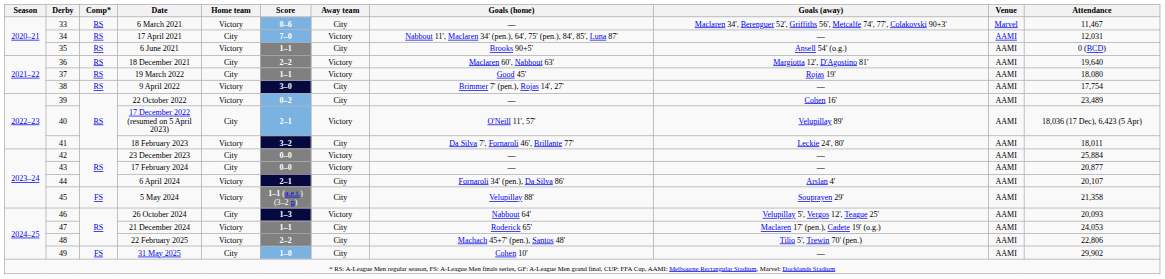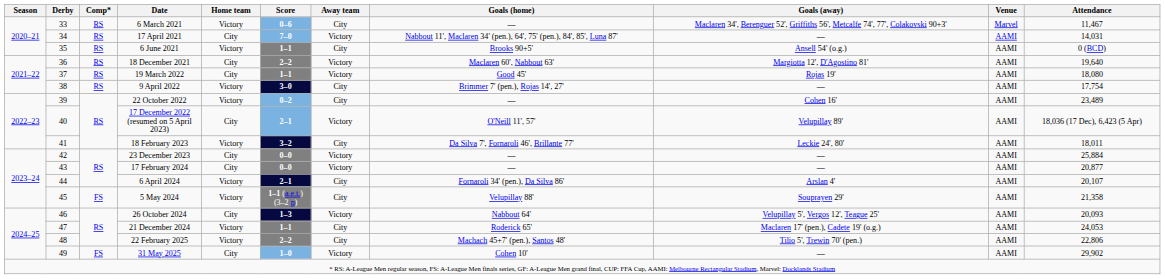17 April 2021 | Attendance: 12,031 -> 14,031
31 May 2025 | Away team: City -> Victory
